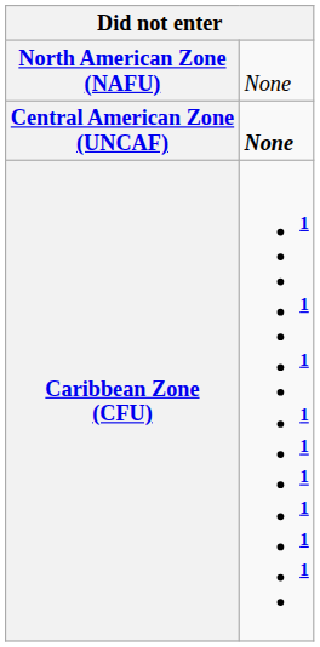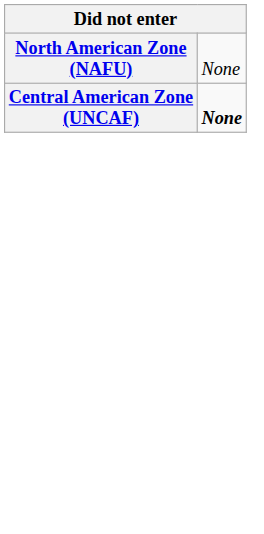- row: Caribbean Zone (CFU) | 1 1 1 1 1 1 1 1 1
